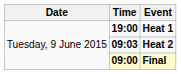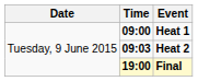Heat 1 | Time: 19:00 -> 09:00
Final | Time: 09:00 -> 19:00
